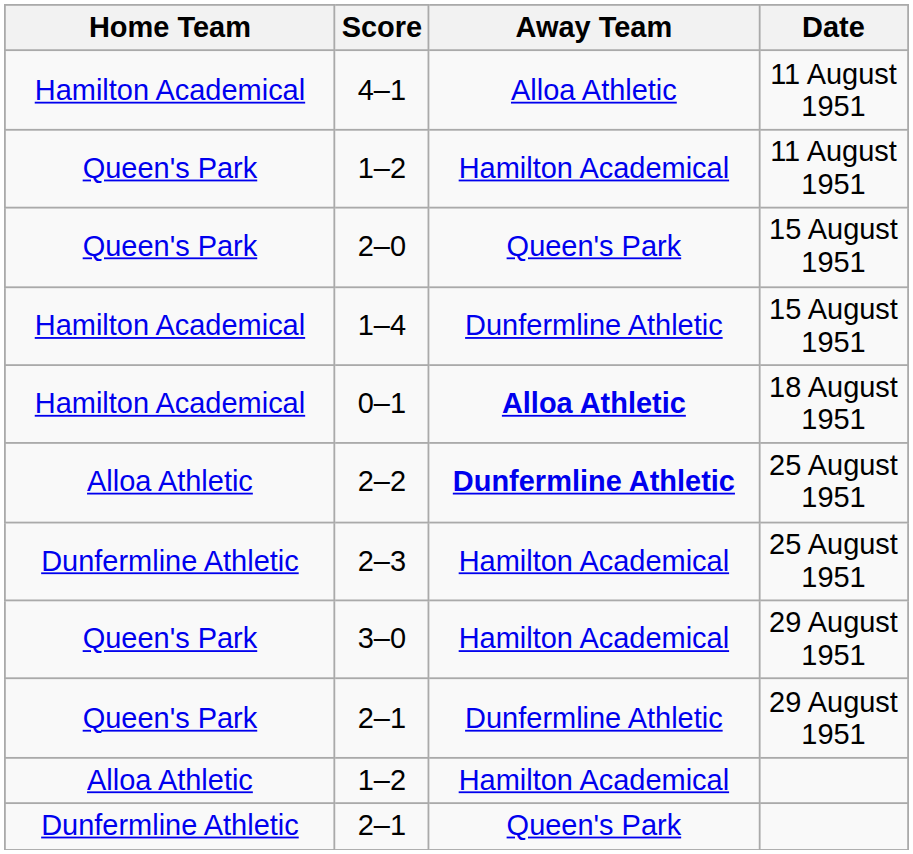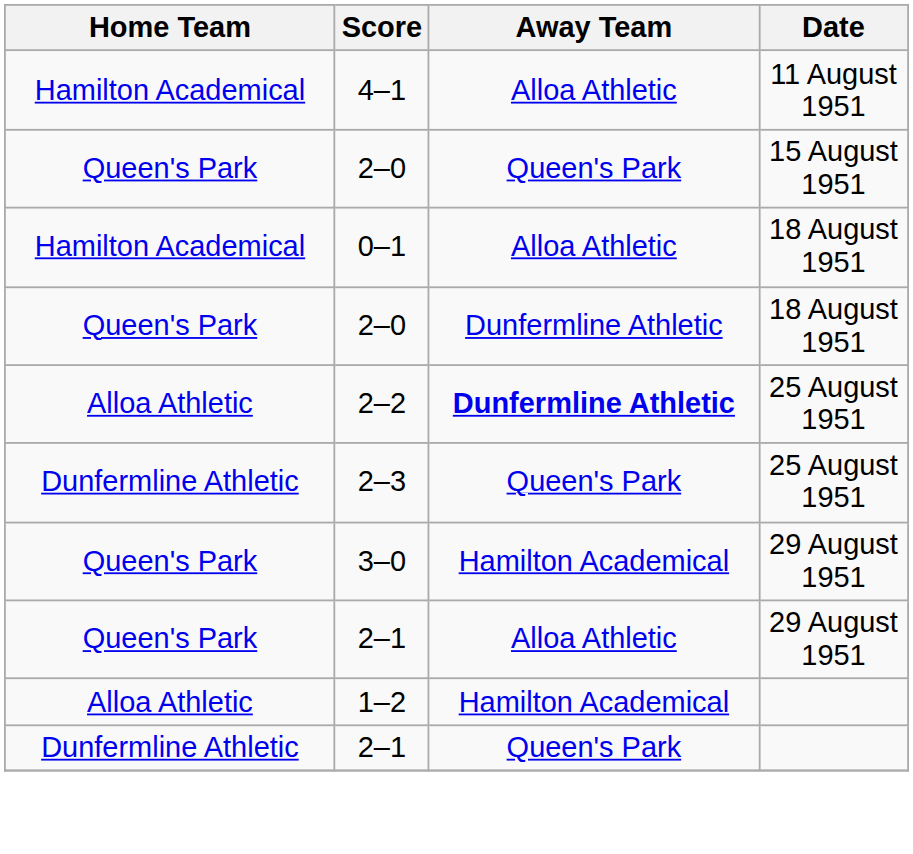- row: Queen's Park | 1–2 | Hamilton Academical | 11 August 1951
- row: Hamilton Academical | 1–4 | Dunfermline Athletic | 15 August 1951
0–1 | Away Team: bold -> normal
+ row: Queen's Park | 2–0 | Dunfermline Athletic | 18 August 1951
2–3 | Away Team: Hamilton Academical -> Queen's Park
2–1 / 29 August 1951 | Away Team: Dunfermline Athletic -> Alloa Athletic
